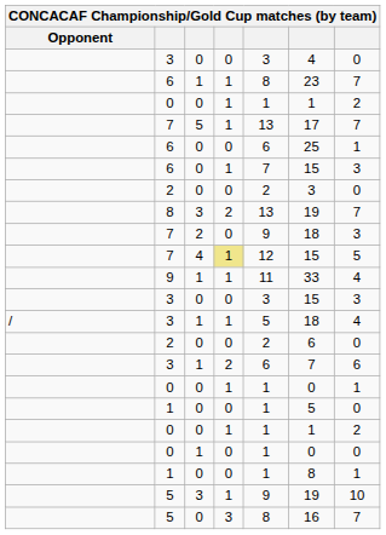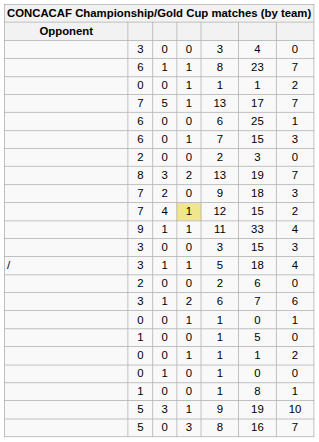7 / 4 | column 7: 5 -> 2
